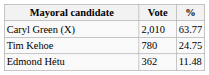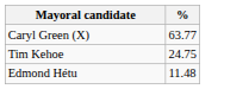- column: Vote | 2,010 | 780 | 362
